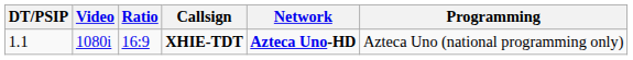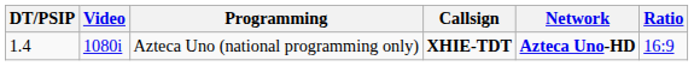columns swapped: Ratio <-> Programming
XHIE-TDT | DT/PSIP: 1.1 -> 1.4
